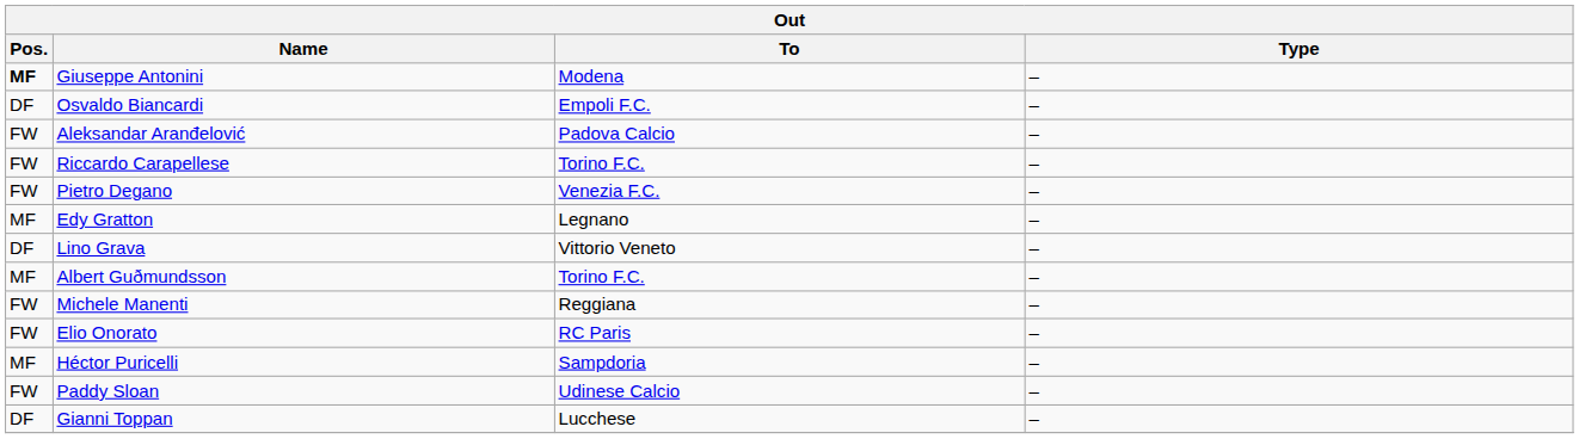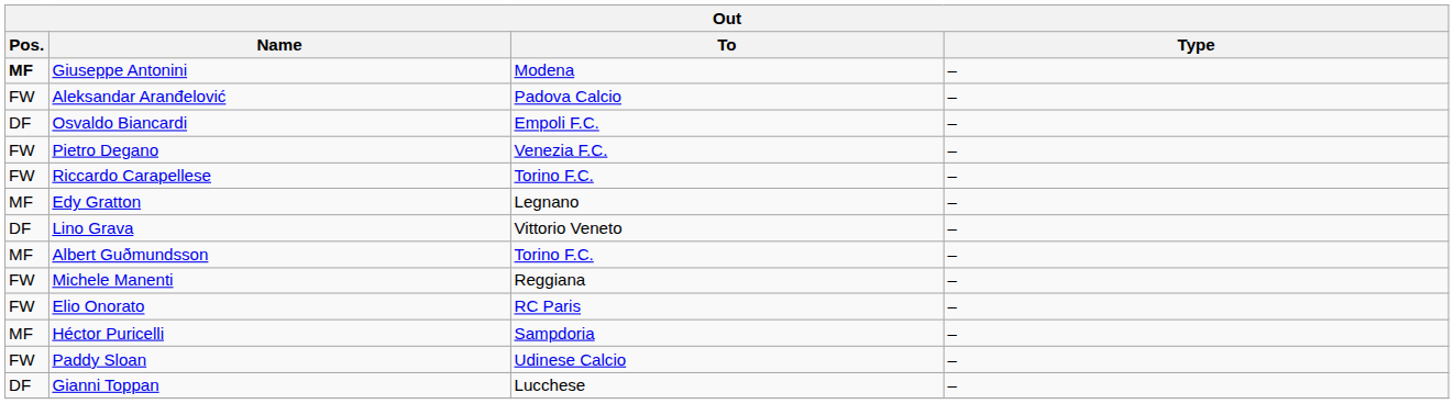rows swapped: Aleksandar Aranđelović <-> Osvaldo Biancardi
rows swapped: Riccardo Carapellese <-> Pietro Degano
